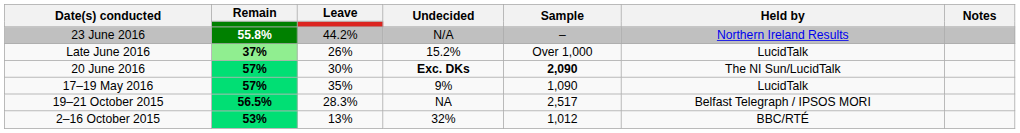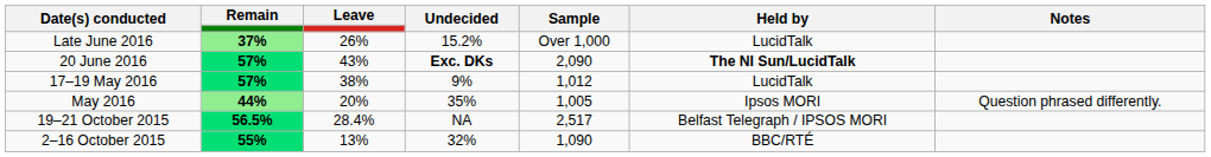- row: 23 June 2016 | 55.8% | 44.2% | N/A | – | Northern Ireland Results
20 June 2016 | Leave: 30% -> 43%
20 June 2016 | Sample: bold -> normal
20 June 2016 | Held by: normal -> bold
17–19 May 2016 | Leave: 35% -> 38%
17–19 May 2016 | Sample: 1,090 -> 1,012
+ row: May 2016 | 44% | 20% | 35% | 1,005 | Ipsos MORI | Question phrased differently.
19–21 October 2015 | Leave: 28.3% -> 28.4%
2–16 October 2015 | Remain: 53% -> 55%
2–16 October 2015 | Sample: 1,012 -> 1,090
